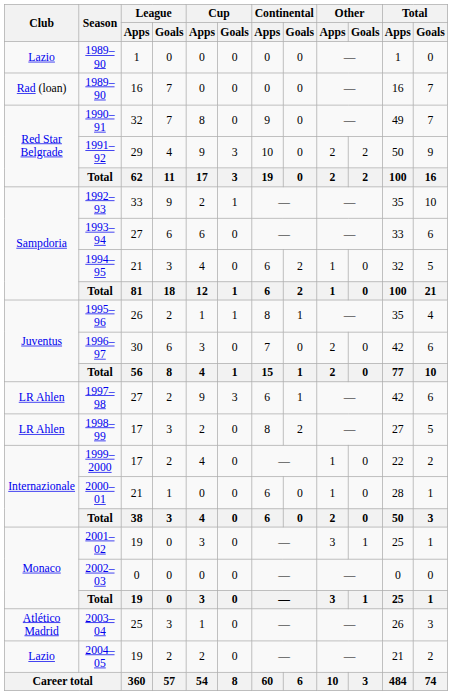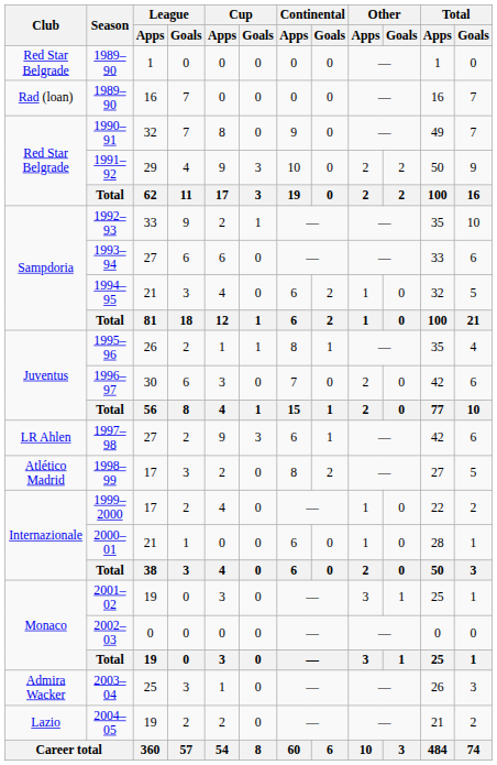1989–90 / 1 | Club: Lazio -> Red Star Belgrade
1998–99 | Club: LR Ahlen -> Atlético Madrid
2003–04 | Club: Atlético Madrid -> Admira Wacker
